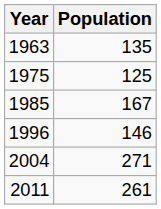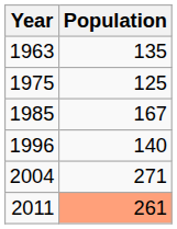1996 | Population: 146 -> 140
2011 | Population: no background -> lightsalmon background
